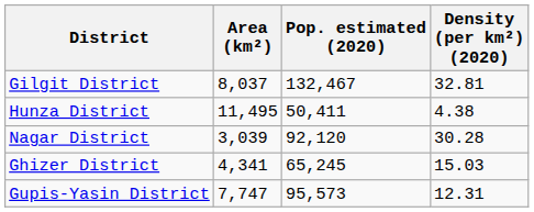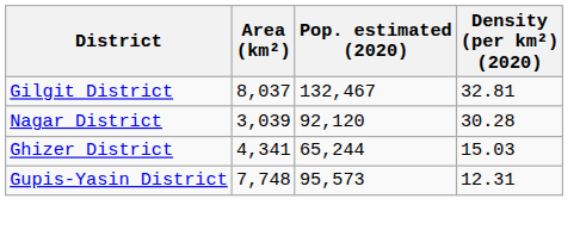- row: Hunza District | 11,495 | 50,411 | 4.38
Ghizer District | Pop. estimated (2020): 65,245 -> 65,244
Gupis-Yasin District | Area (km²): 7,747 -> 7,748
